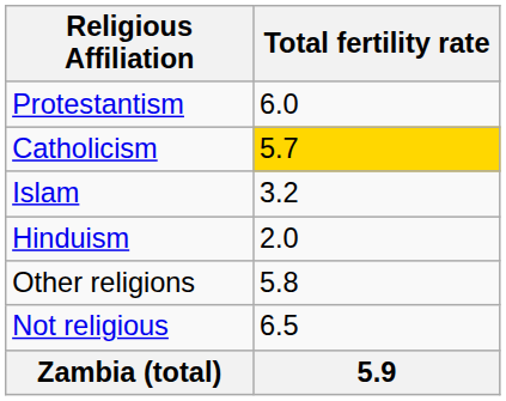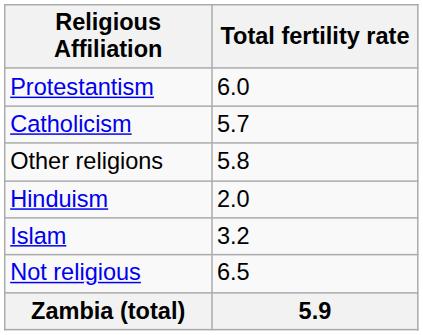Catholicism | Total fertility rate: gold background -> no background
rows swapped: Islam <-> Other religions
